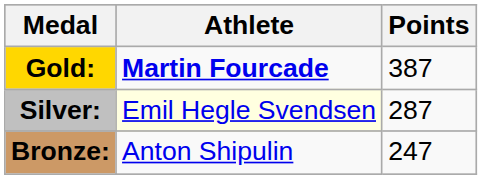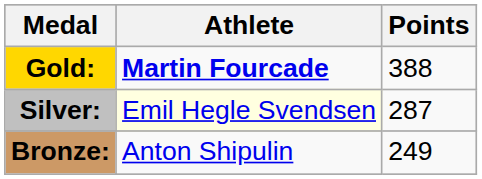Gold: | Points: 387 -> 388
Bronze: | Points: 247 -> 249
